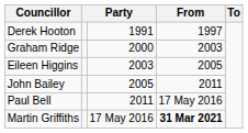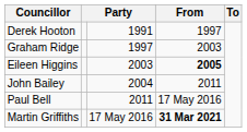Graham Ridge | column 3: 2000 -> 1997
Eileen Higgins | From: normal -> bold
John Bailey | column 3: 2005 -> 2004
